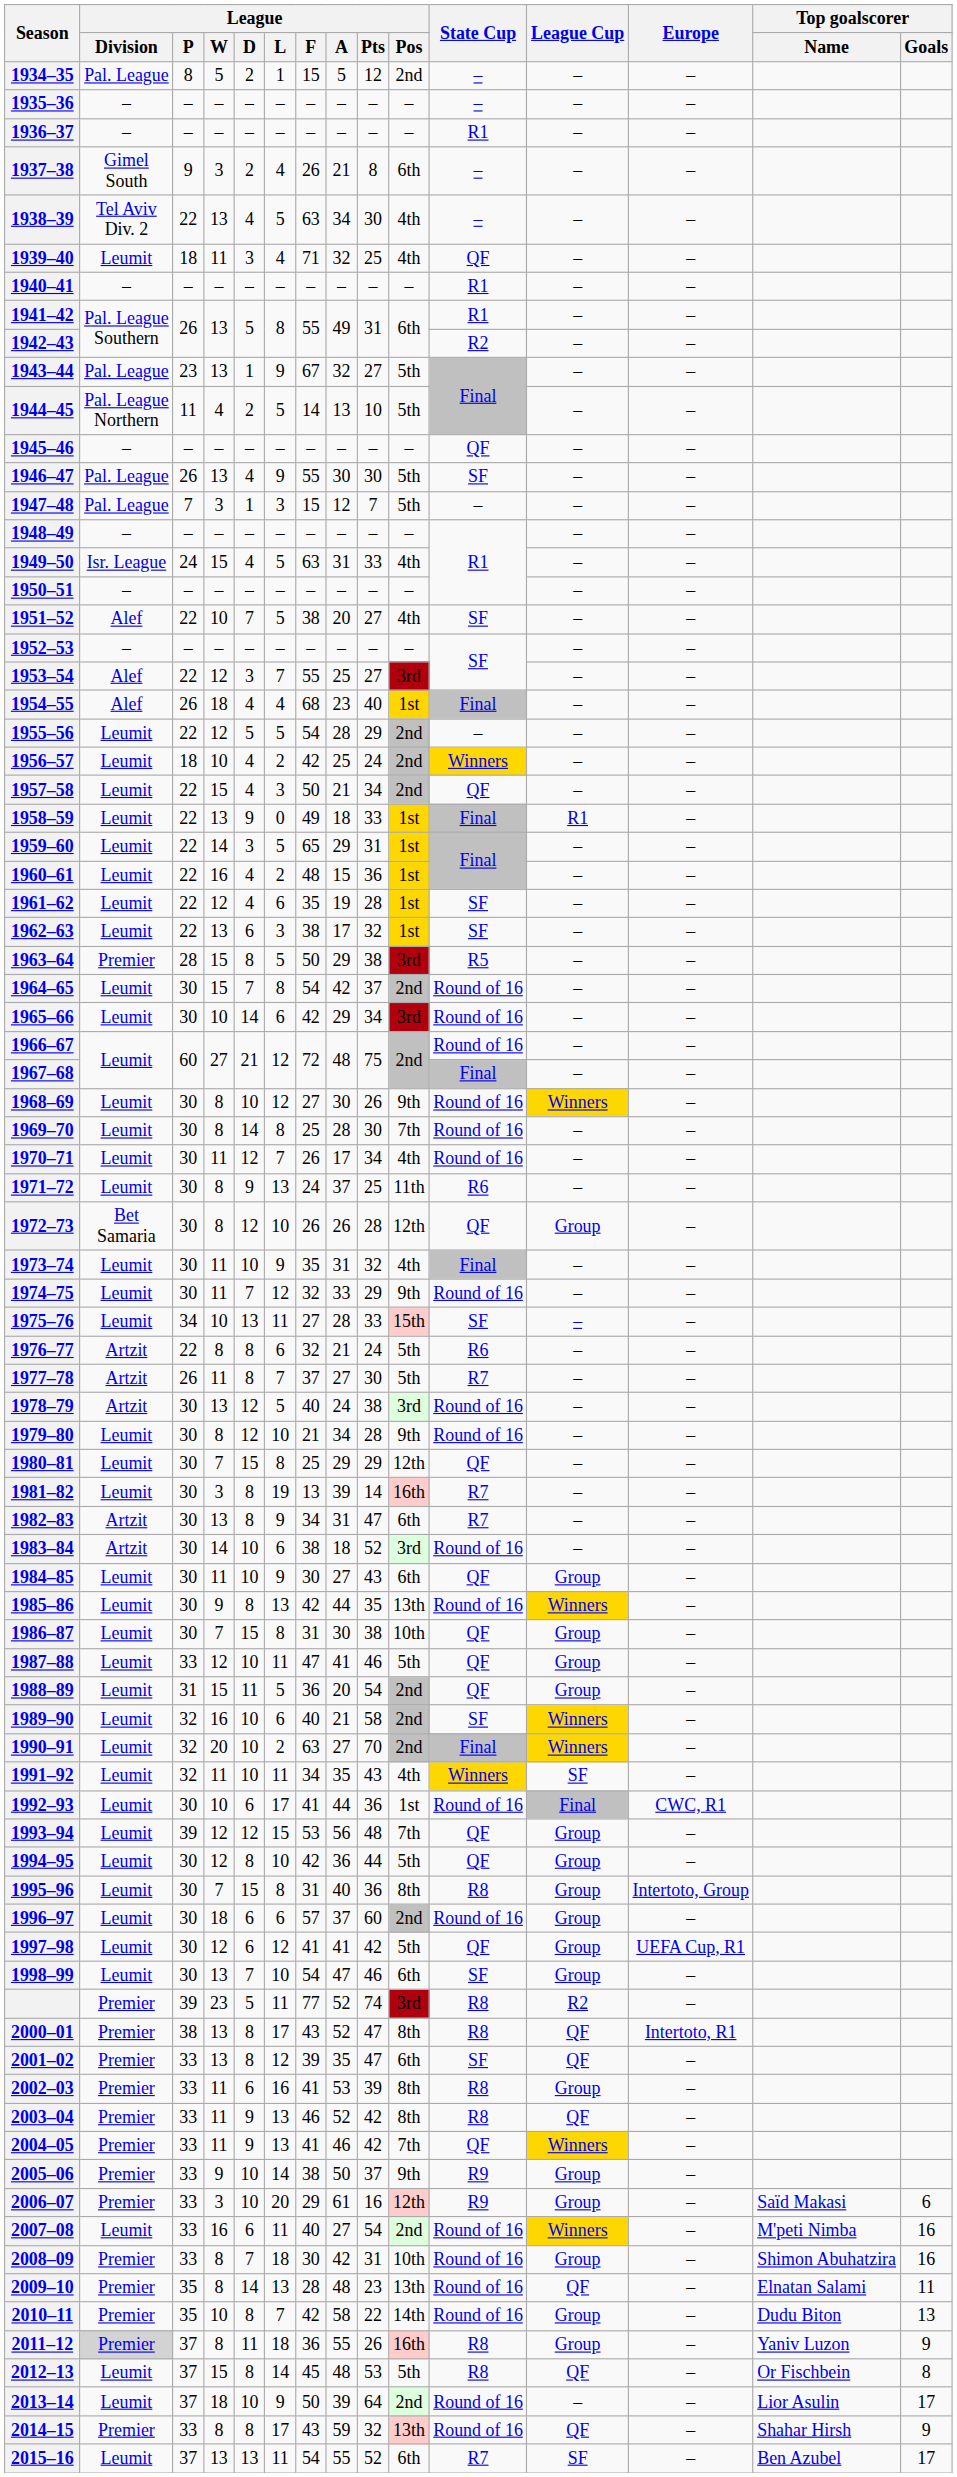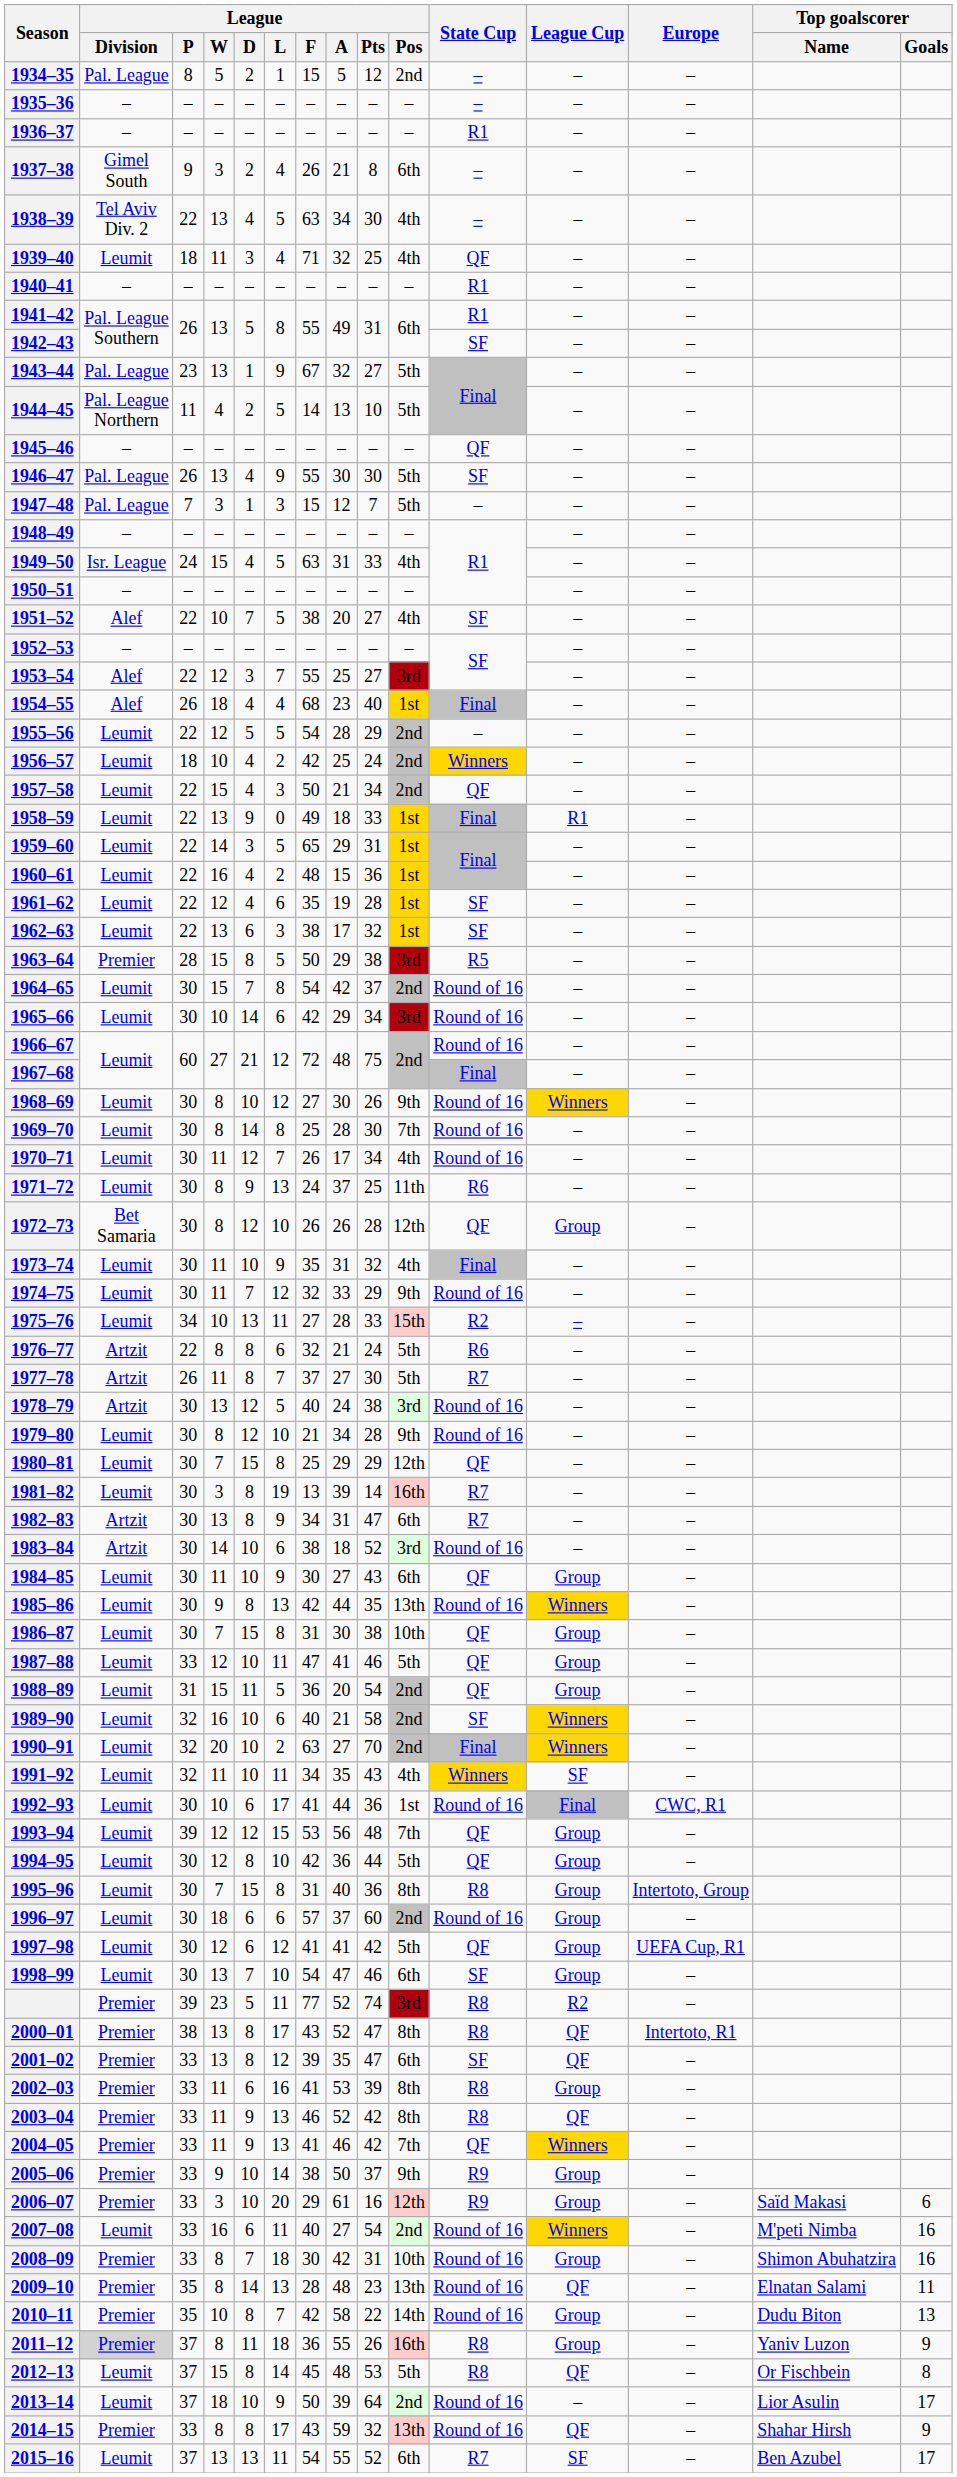1942–43 | State Cup: R2 -> SF
1975–76 | State Cup: SF -> R2
